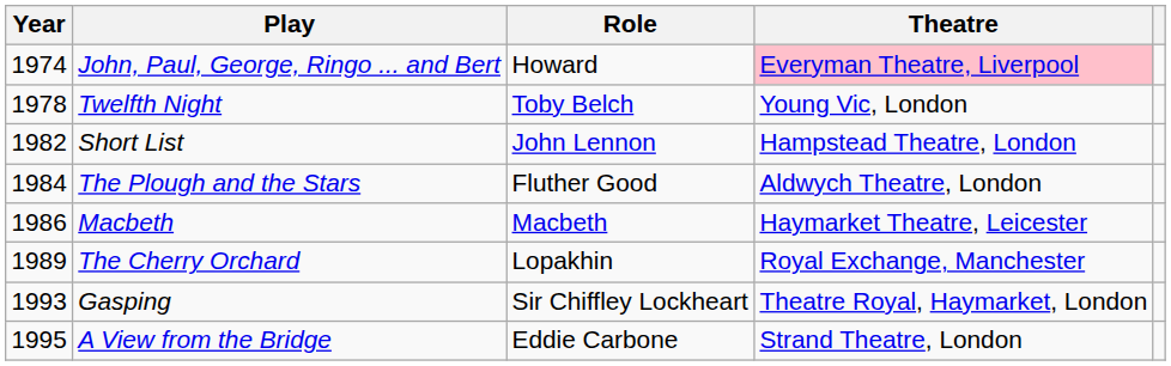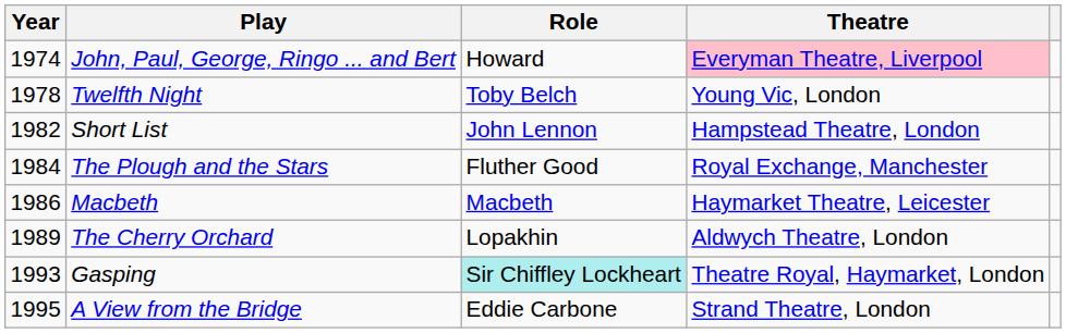The Plough and the Stars | Theatre: Aldwych Theatre, London -> Royal Exchange, Manchester
The Cherry Orchard | Theatre: Royal Exchange, Manchester -> Aldwych Theatre, London
Gasping | Role: no background -> paleturquoise background
